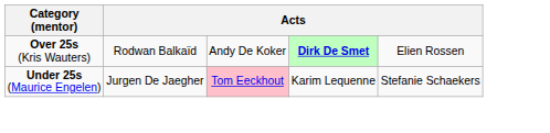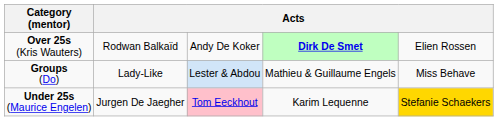+ row: Groups (Do) | Lady-Like | Lester & Abdou | Mathieu & Guillaume Engels | Miss Behave
Under 25s (Maurice Engelen) | column 5: no background -> gold background
